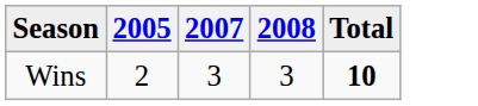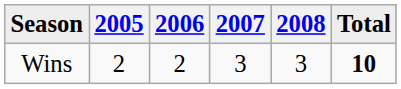+ column: 2006 | 2
